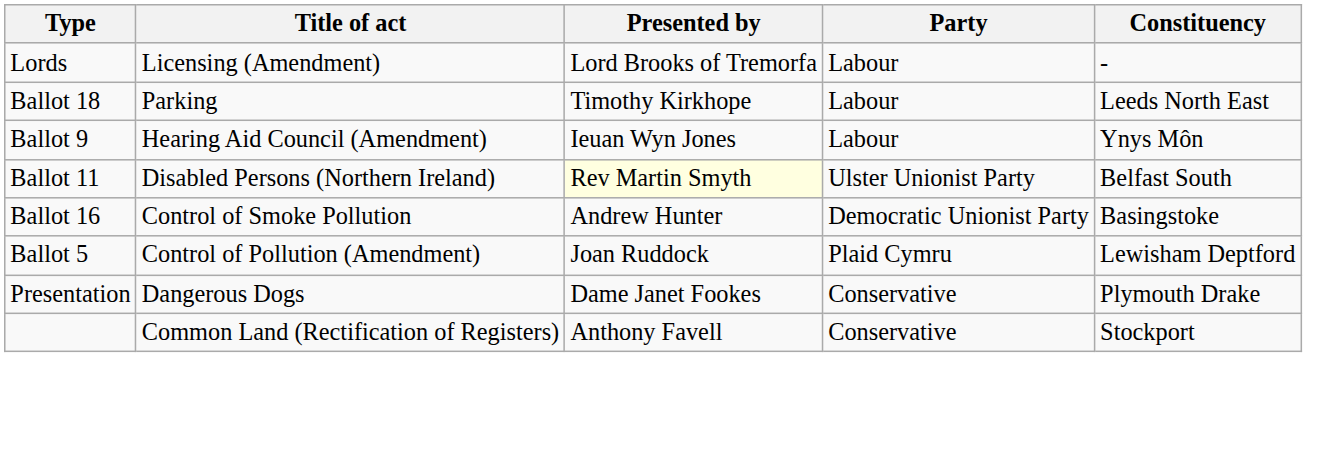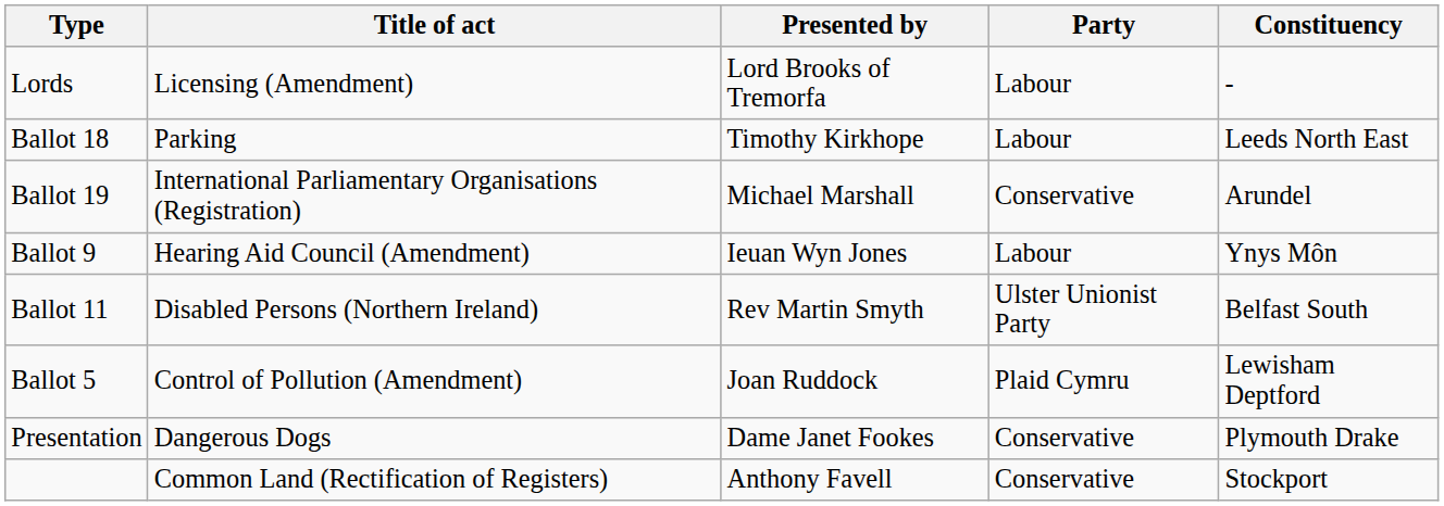+ row: Ballot 19 | International Parliamentary Organisations (Registration) | Michael Marshall | Conservative | Arundel
Ballot 11 | Presented by: lightyellow background -> no background
- row: Ballot 16 | Control of Smoke Pollution | Andrew Hunter | Democratic Unionist Party | Basingstoke
